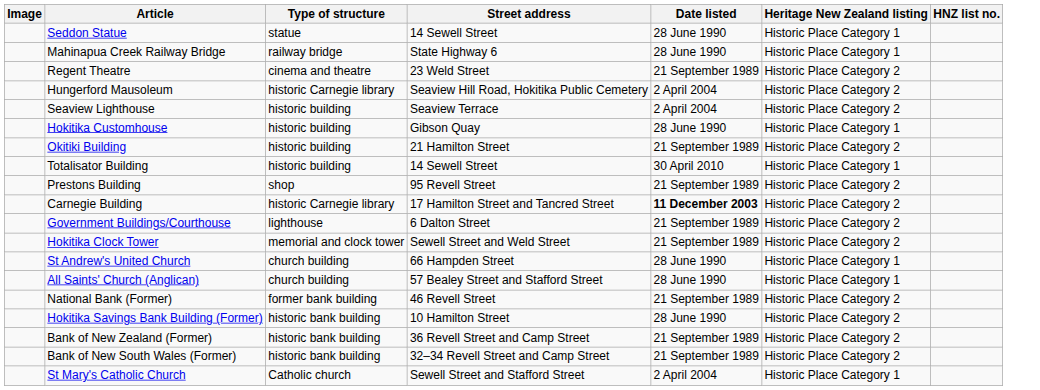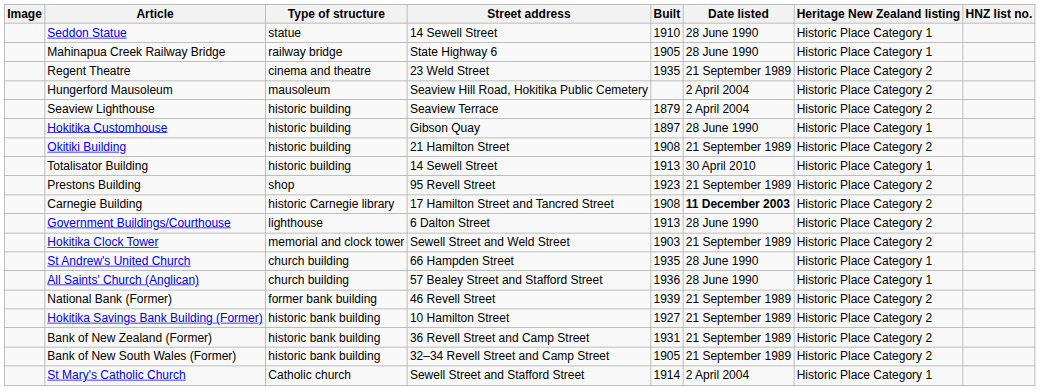+ column: Built | 1910 | 1905 | 1935 | 1879 | 1897 | 1908 | 1913 | 1923 | 1908 | 1913 | 1903 | 1935 | 1936 | 1939 | 1927 | 1931 | 1905 | 1914
Hungerford Mausoleum | Type of structure: historic Carnegie library -> mausoleum
Government Buildings/Courthouse | Date listed: 21 September 1989 -> 28 June 1990
Hokitika Savings Bank Building (Former) | Date listed: 28 June 1990 -> 21 September 1989
